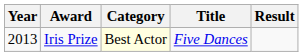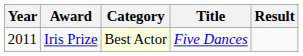Iris Prize | Year: 2013 -> 2011
